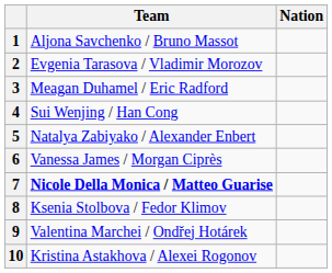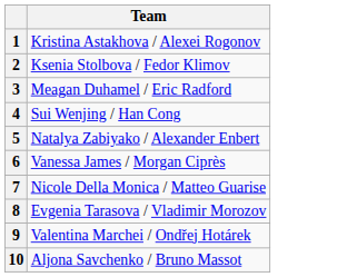- column: Nation
1 | Team: Aljona Savchenko / Bruno Massot -> Kristina Astakhova / Alexei Rogonov
2 | Team: Evgenia Tarasova / Vladimir Morozov -> Ksenia Stolbova / Fedor Klimov
7 | Team: bold -> normal
8 | Team: Ksenia Stolbova / Fedor Klimov -> Evgenia Tarasova / Vladimir Morozov
10 | Team: Kristina Astakhova / Alexei Rogonov -> Aljona Savchenko / Bruno Massot
